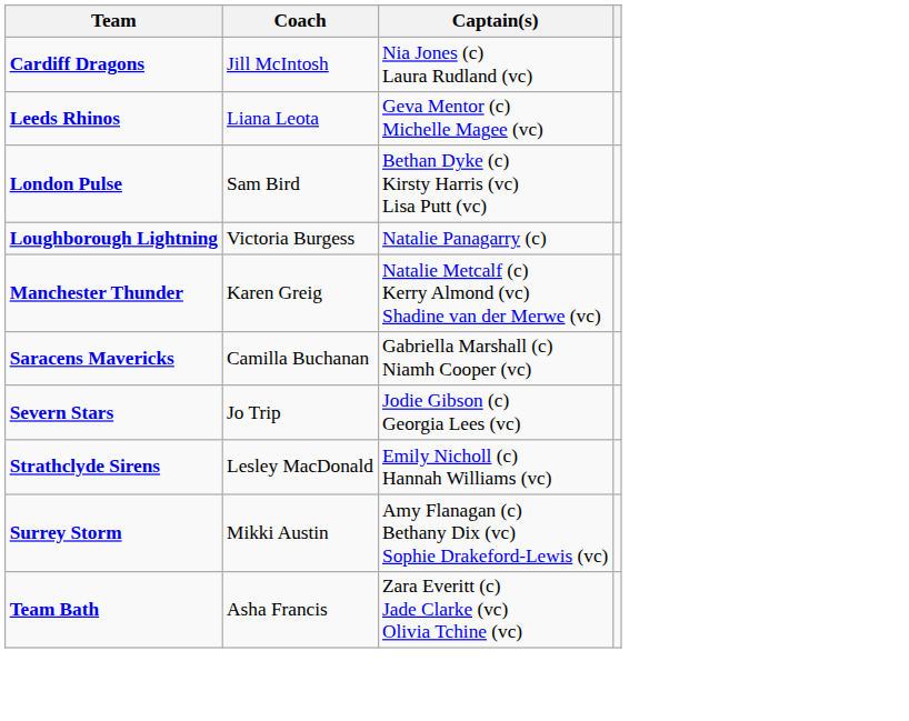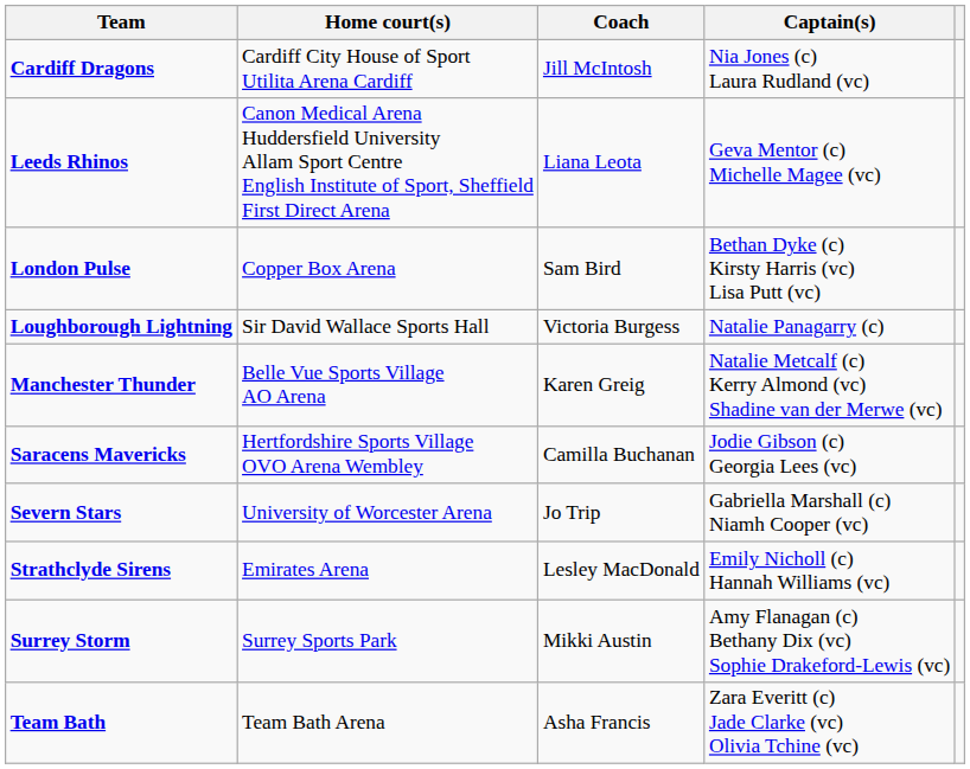+ column: Home court(s) | Cardiff City House of Sport Utilita Arena Cardiff | Canon Medical Arena Huddersfield University Allam Sport Centre English Institute of Sport, Sheffield First Direct Arena | Copper Box Arena | Sir David Wallace Sports Hall | Belle Vue Sports Village AO Arena | Hertfordshire Sports Village OVO Arena Wembley | University of Worcester Arena | Emirates Arena | Surrey Sports Park | Team Bath Arena
Saracens Mavericks | Captain(s): Gabriella Marshall (c) Niamh Cooper (vc) -> Jodie Gibson (c) Georgia Lees (vc)
Severn Stars | Captain(s): Jodie Gibson (c) Georgia Lees (vc) -> Gabriella Marshall (c) Niamh Cooper (vc)
